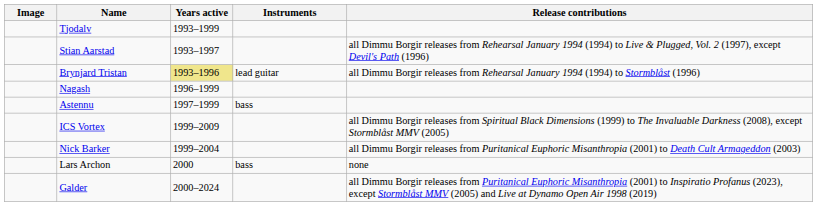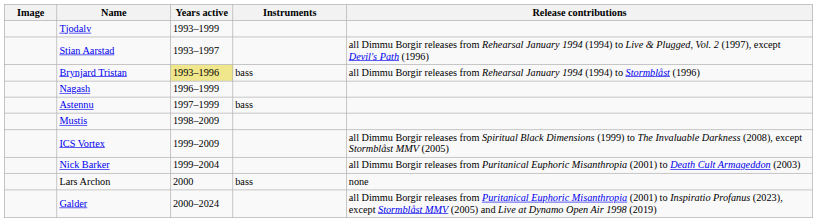Brynjard Tristan | Instruments: lead guitar -> bass
+ row: Mustis | 1998–2009
